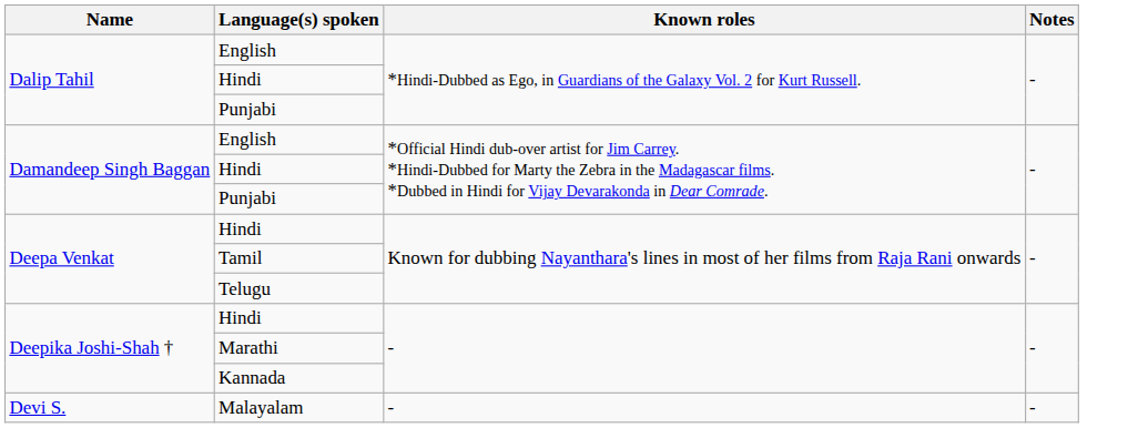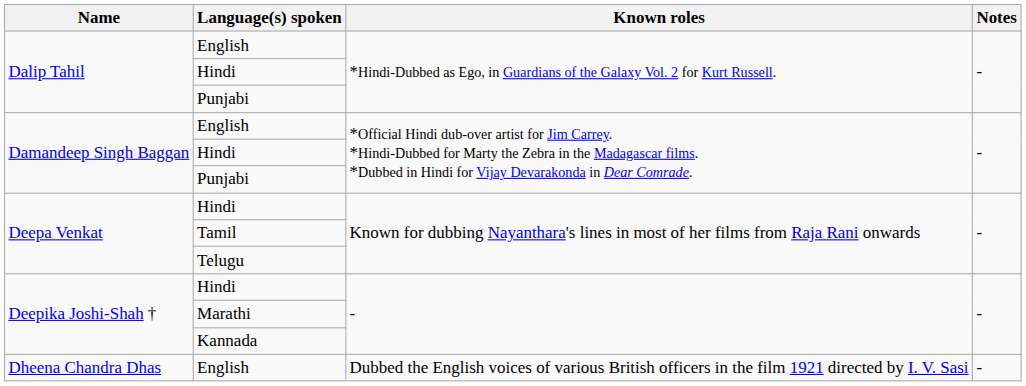- row: Devi S. | Malayalam | - | -
+ row: Dheena Chandra Dhas | English | Dubbed the English voices of various British officers in the film 1921 directed by I. V. Sasi | -
